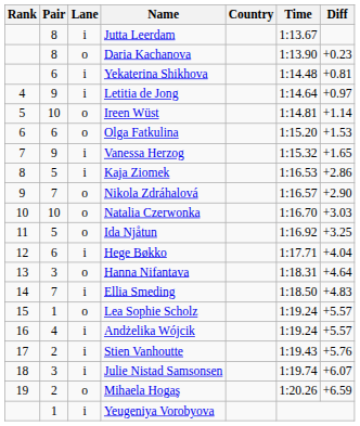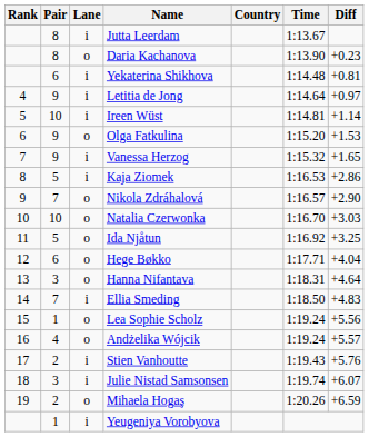Ireen Wüst | Lane: o -> i
Olga Fatkulina | Pair: 6 -> 9
Hege Bøkko | Lane: i -> o
Lea Sophie Scholz | Diff: +5.57 -> +5.56
Andżelika Wójcik | Lane: i -> o
